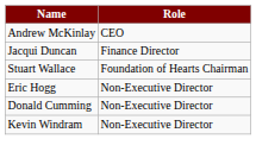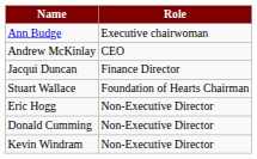+ row: Ann Budge | Executive chairwoman
